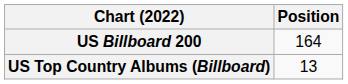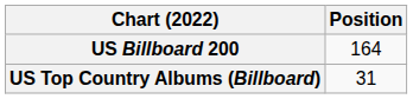US Top Country Albums (Billboard) | Position: 13 -> 31
